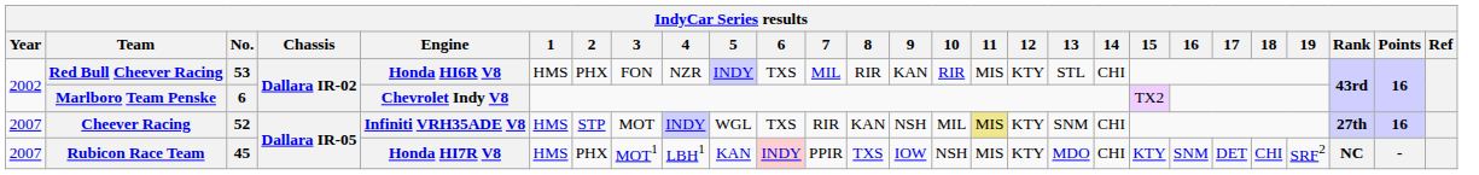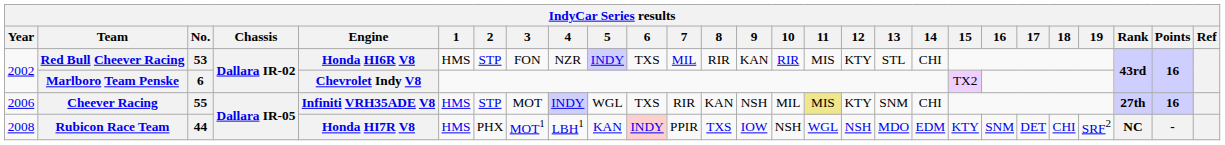Red Bull Cheever Racing | 2: PHX -> STP
Cheever Racing | Year: 2007 -> 2006
Cheever Racing | No.: 52 -> 55
Rubicon Race Team | Year: 2007 -> 2008
Rubicon Race Team | No.: 45 -> 44
Rubicon Race Team | 11: MIS -> WGL
Rubicon Race Team | 12: KTY -> NSH
Rubicon Race Team | 14: CHI -> EDM
